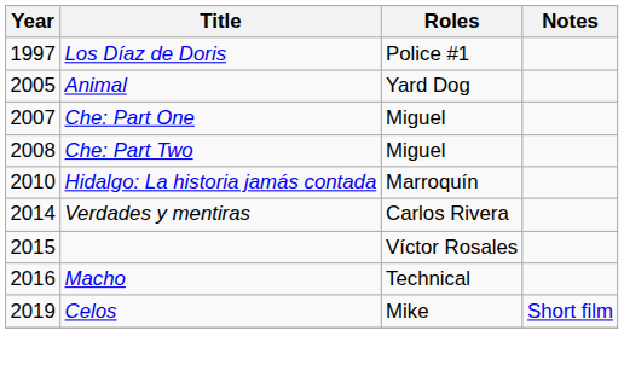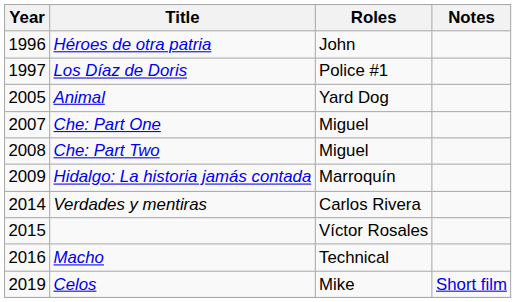+ row: 1996 | Héroes de otra patria | John
Hidalgo: La historia jamás contada | Year: 2010 -> 2009
